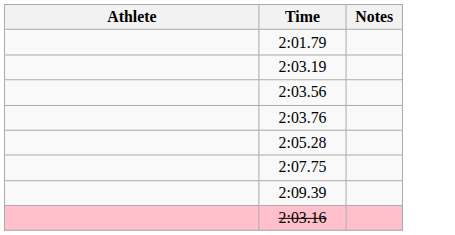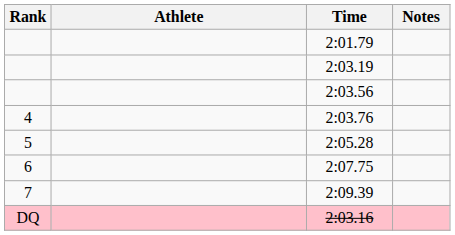+ column: Rank | 4 | 5 | 6 | 7 | DQ
